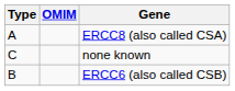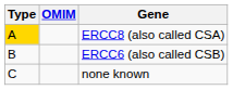ERCC8 (also called CSA) | Type: no background -> gold background
rows swapped: ERCC6 (also called CSB) <-> none known
